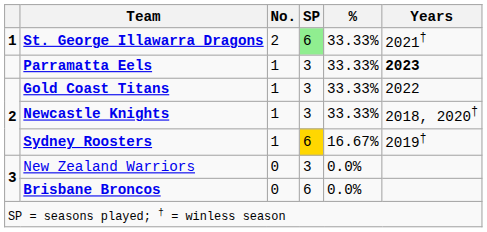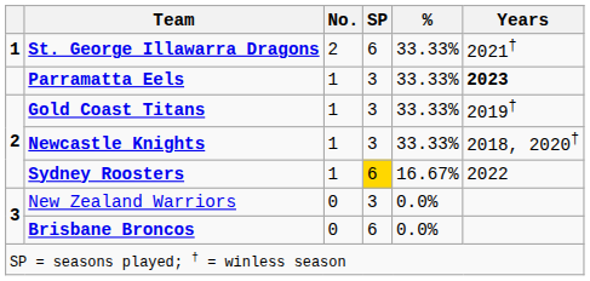St. George Illawarra Dragons | SP: lightgreen background -> no background
Gold Coast Titans | Years: 2022 -> 2019†
Sydney Roosters | Years: 2019† -> 2022
